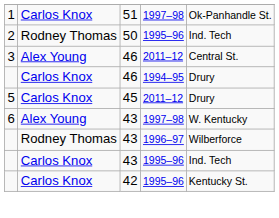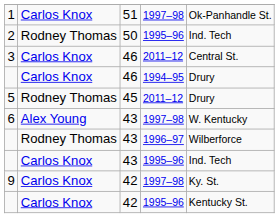3 | column 2: Alex Young -> Carlos Knox
5 | column 2: Carlos Knox -> Rodney Thomas
+ row: 9 | Carlos Knox | 42 | 1997–98 | Ky. St.
